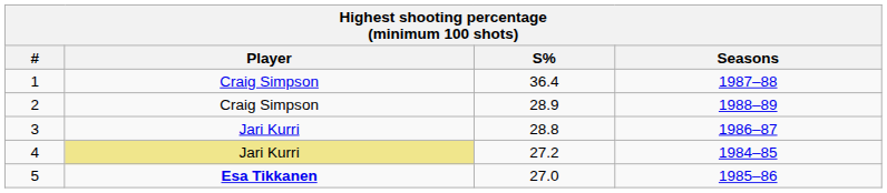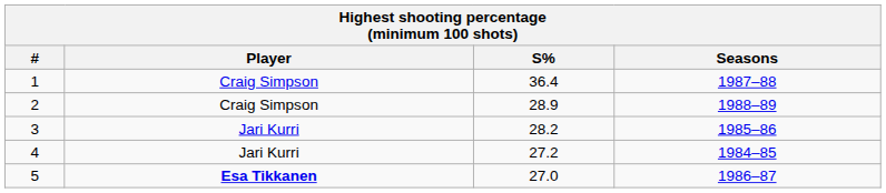3 | S%: 28.8 -> 28.2
3 | Seasons: 1986–87 -> 1985–86
4 | Player: khaki background -> no background
5 | Seasons: 1985–86 -> 1986–87
